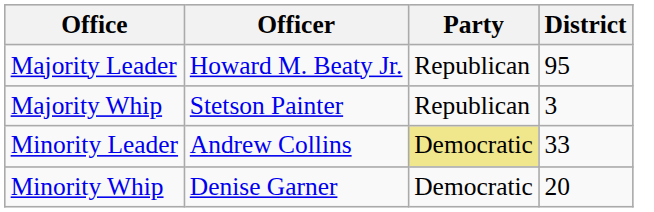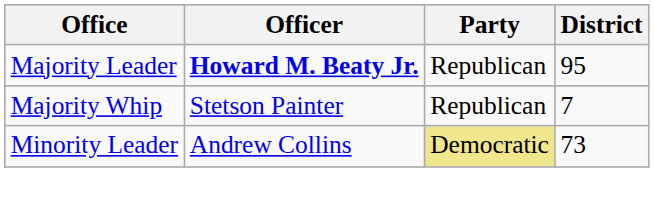Majority Leader | Officer: normal -> bold
Majority Whip | District: 3 -> 7
Minority Leader | District: 33 -> 73
- row: Minority Whip | Denise Garner | Democratic | 20
